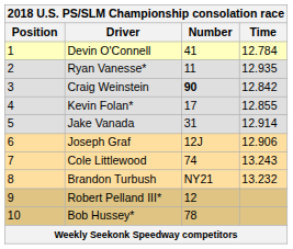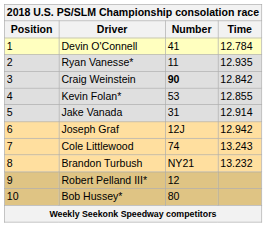Kevin Folan* | Number: 17 -> 53
Joseph Graf | Time: 12.906 -> 12.942
Bob Hussey* | Number: 78 -> 80
